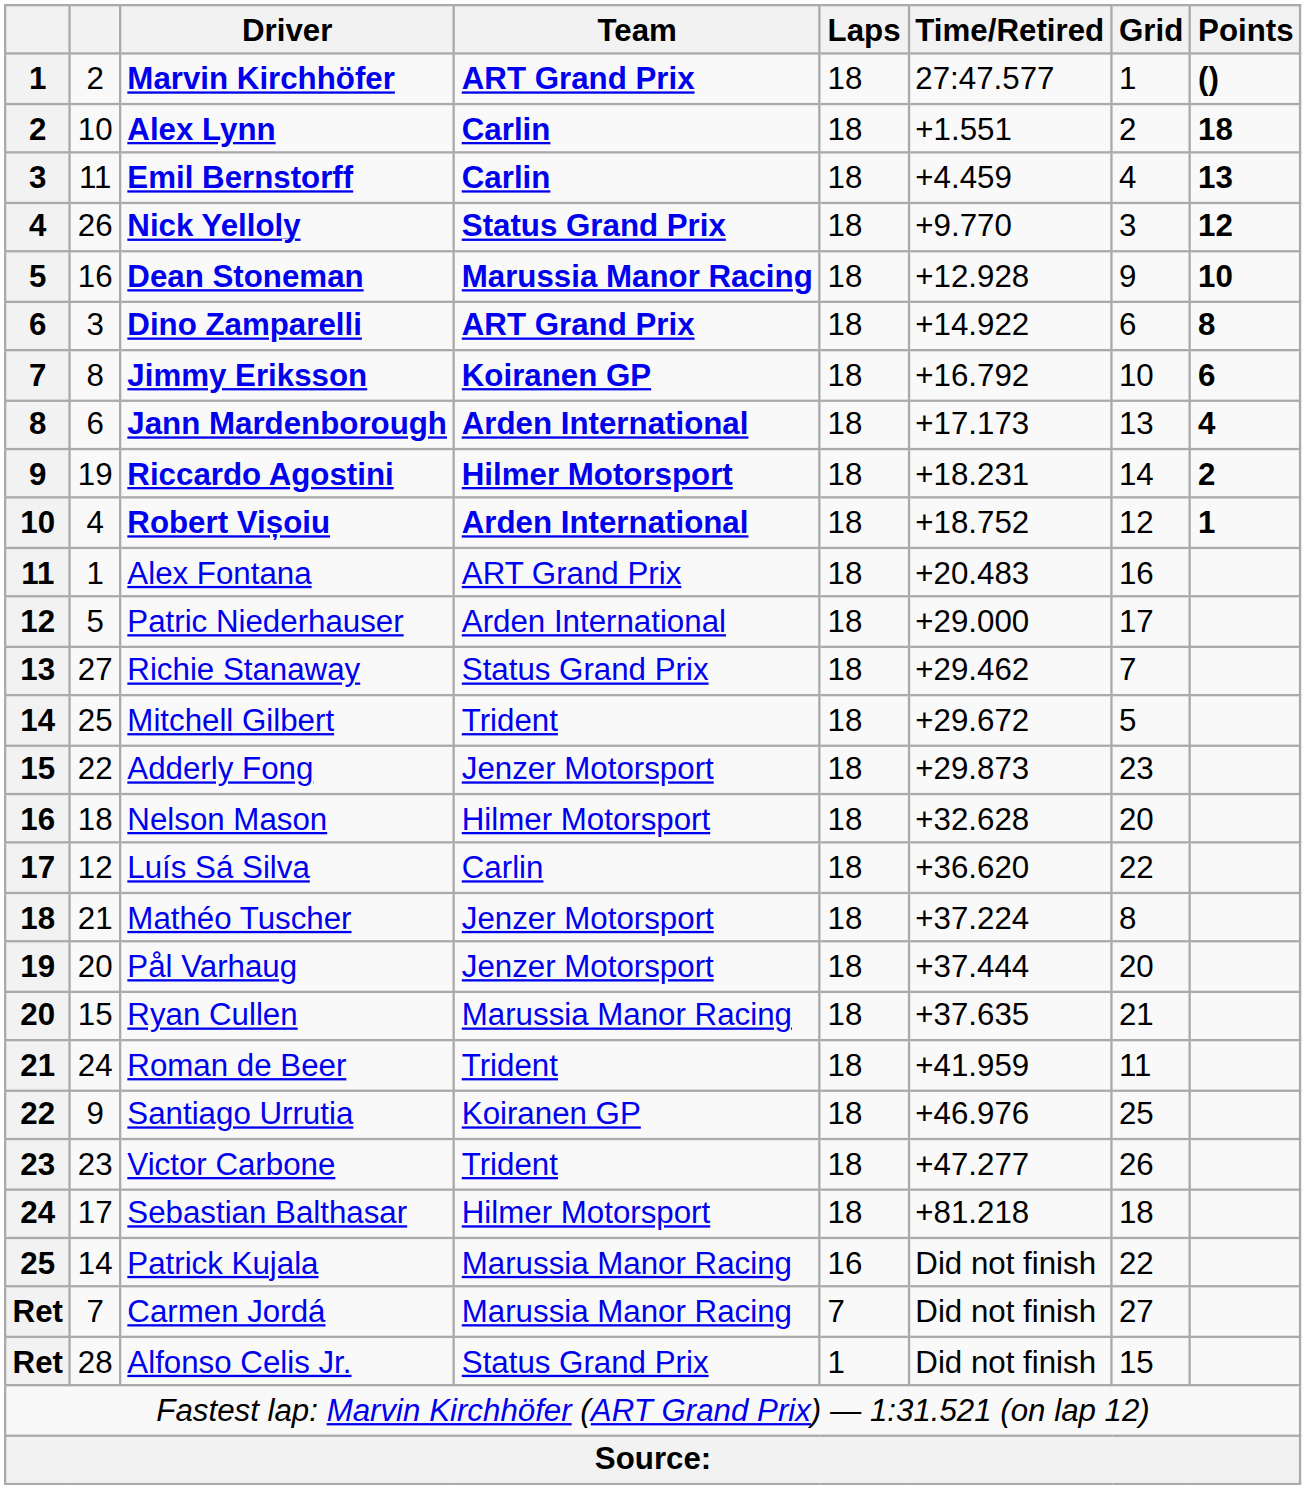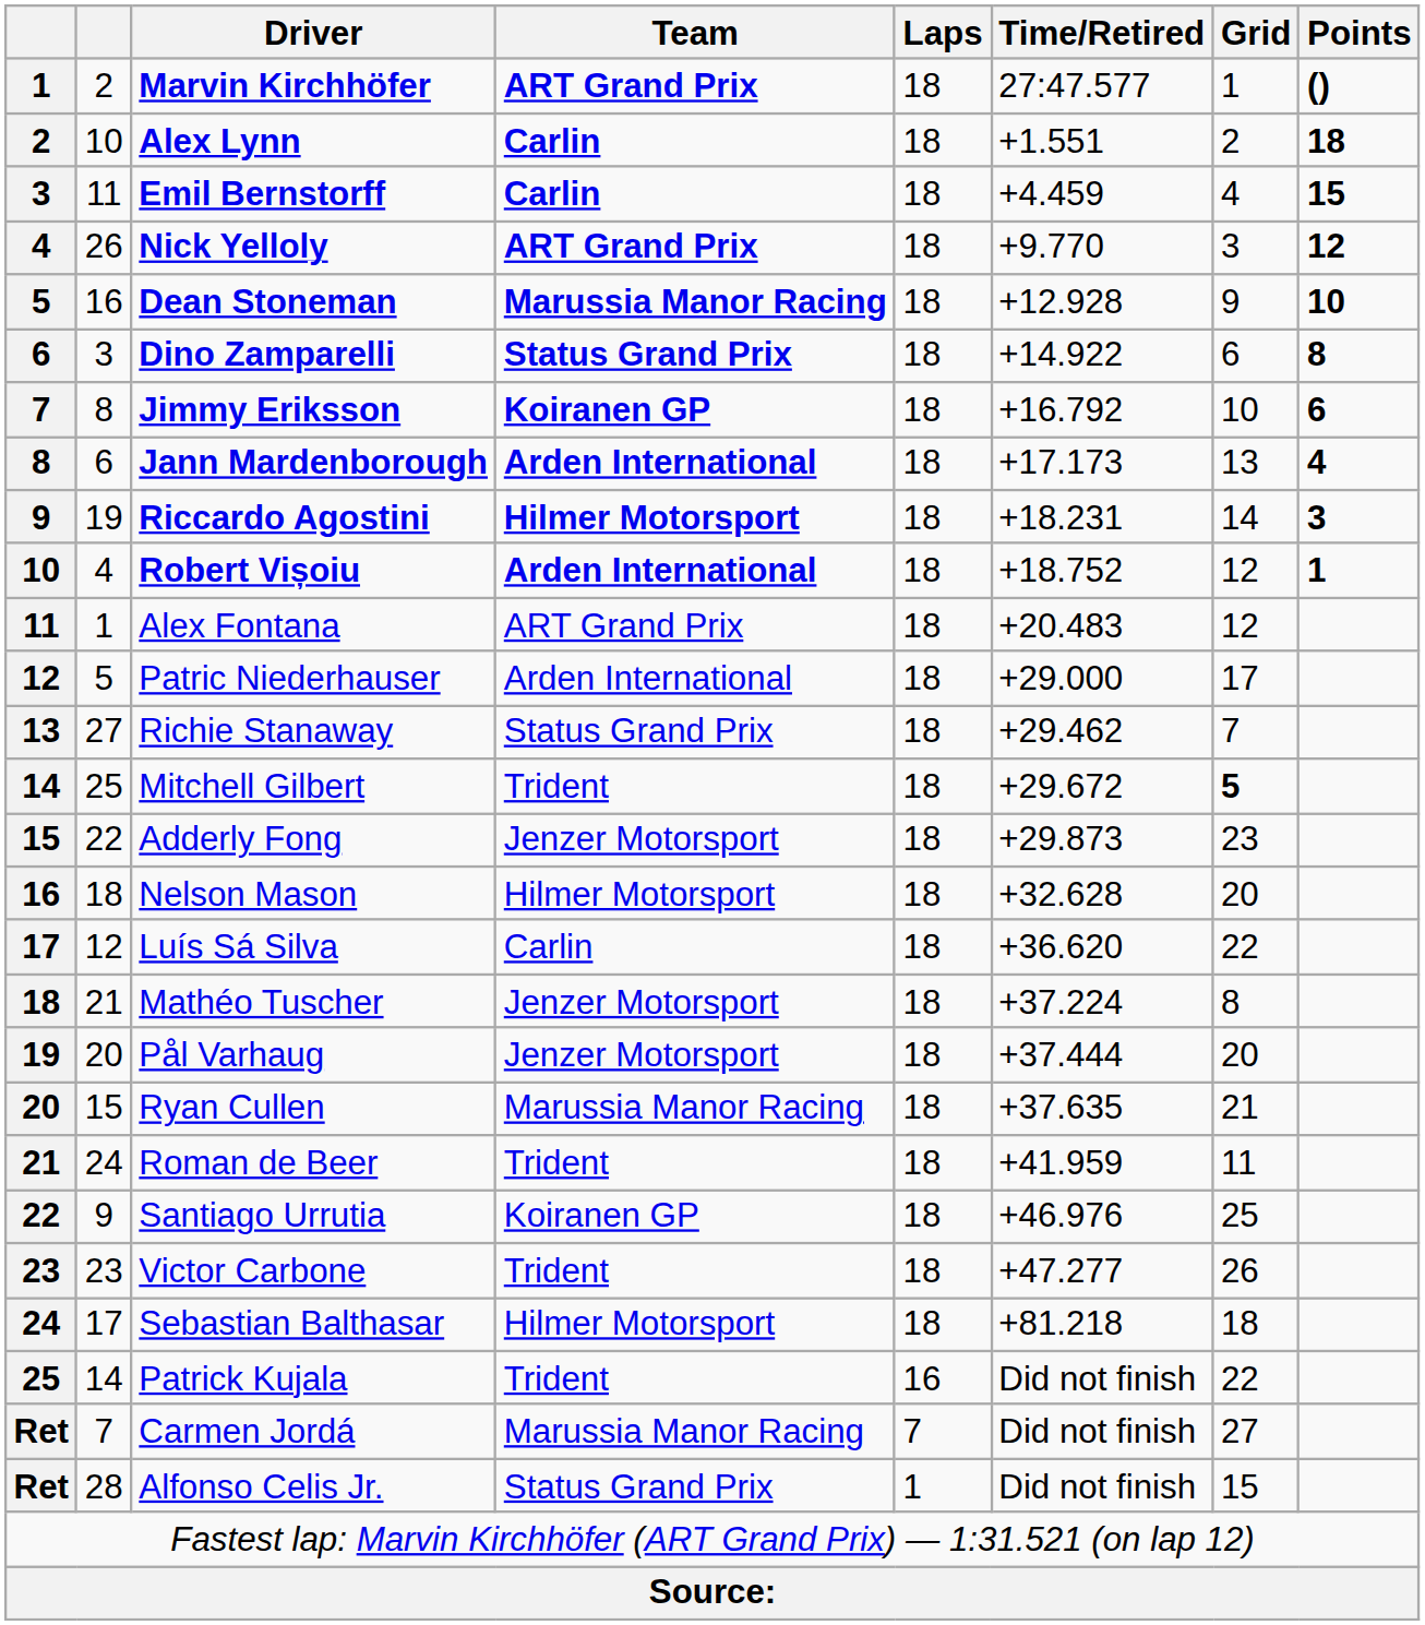Emil Bernstorff | Points: 13 -> 15
Nick Yelloly | Team: Status Grand Prix -> ART Grand Prix
Dino Zamparelli | Team: ART Grand Prix -> Status Grand Prix
Riccardo Agostini | Points: 2 -> 3
Alex Fontana | Grid: 16 -> 12
Mitchell Gilbert | Grid: normal -> bold
Patrick Kujala | Team: Marussia Manor Racing -> Trident
